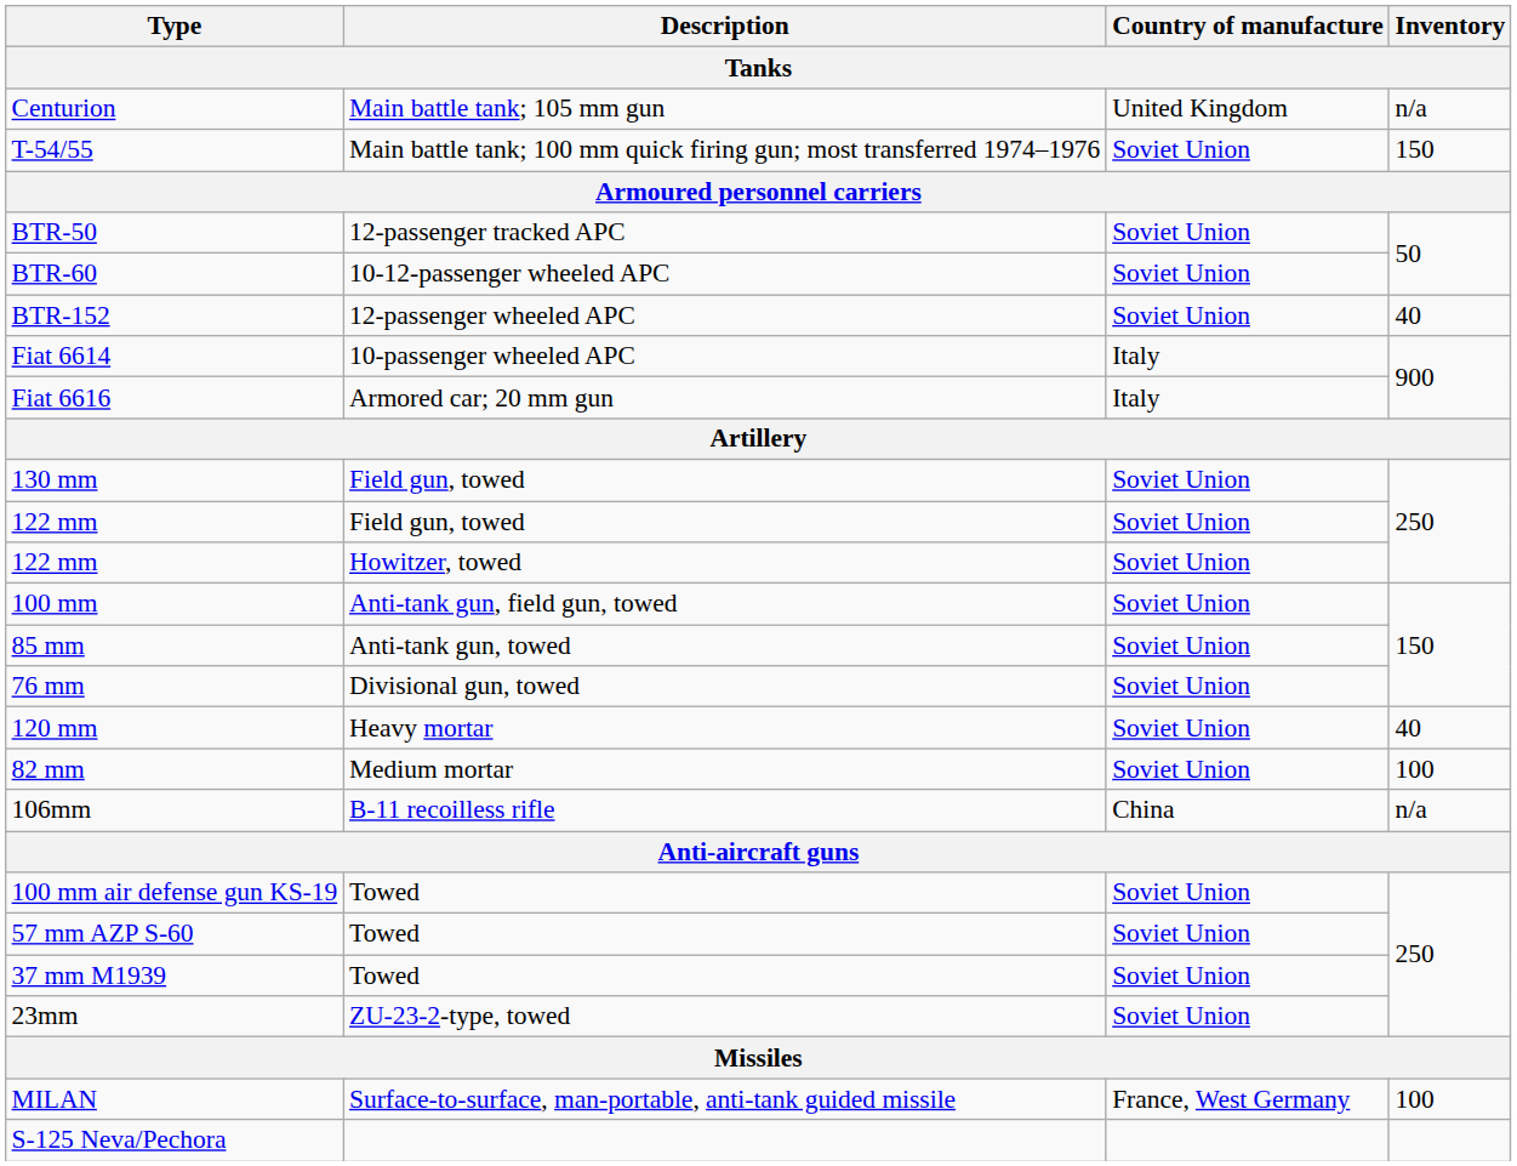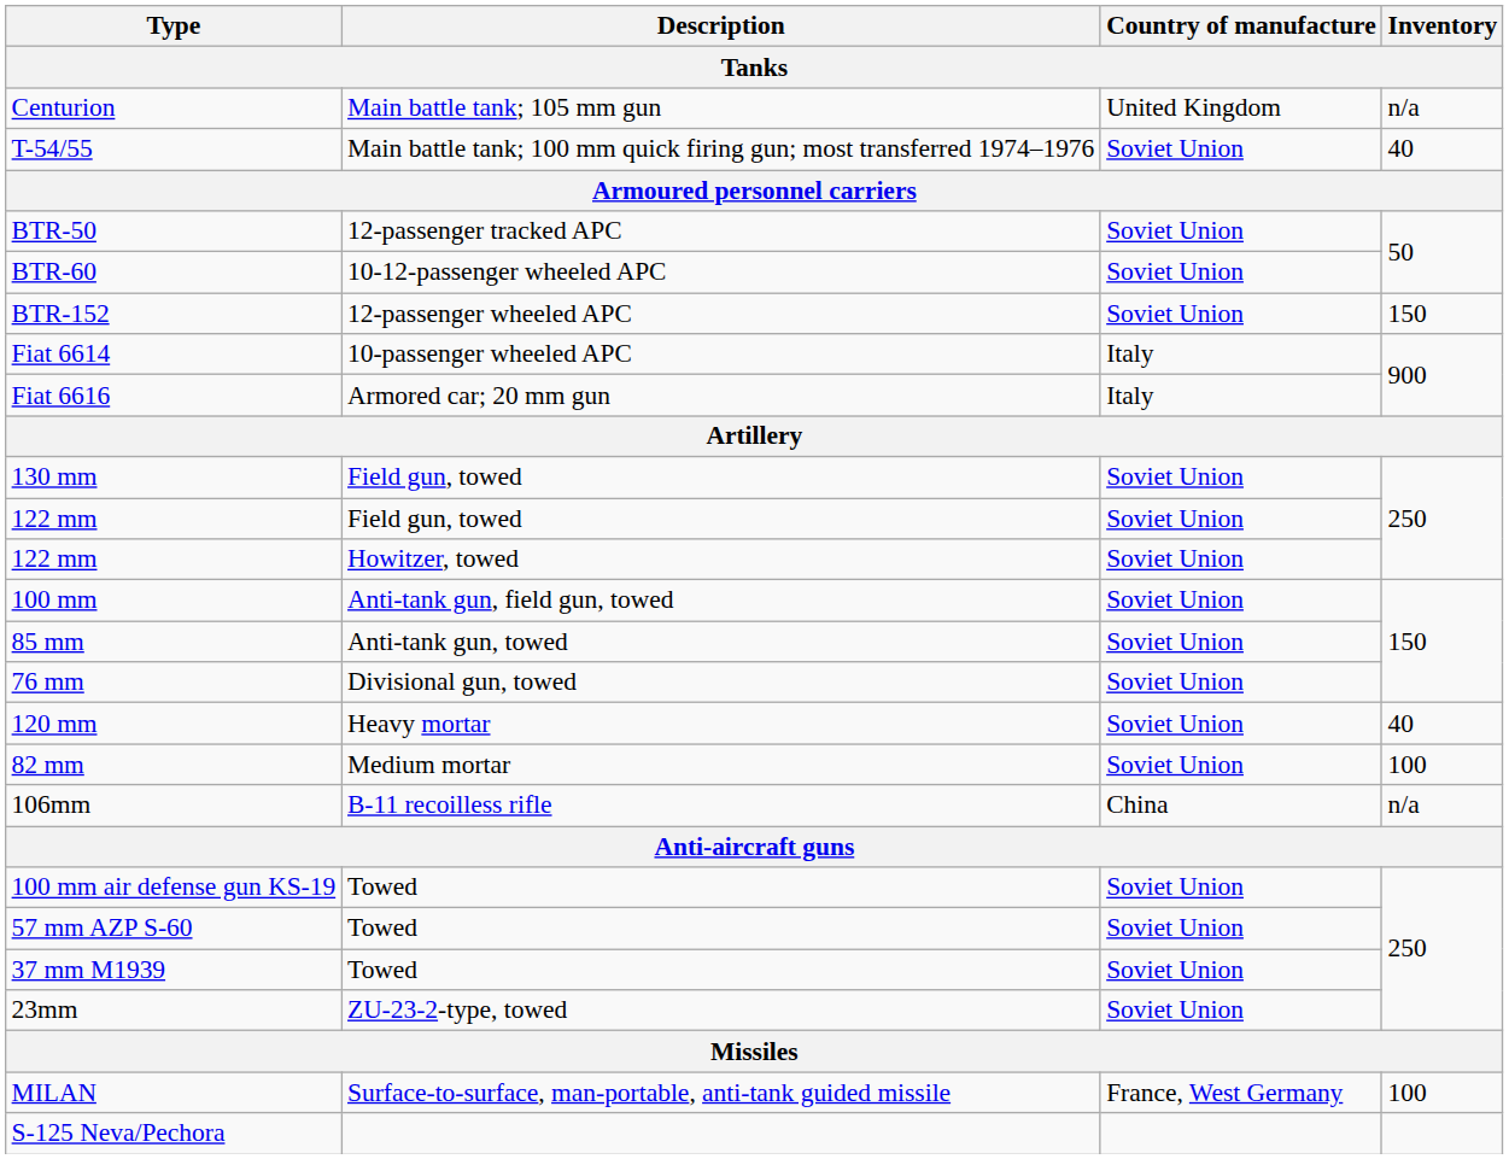T-54/55 | Inventory: 150 -> 40
BTR-152 | Inventory: 40 -> 150
